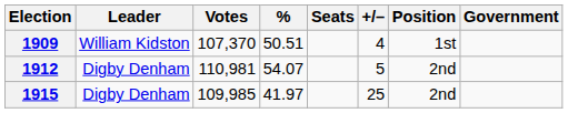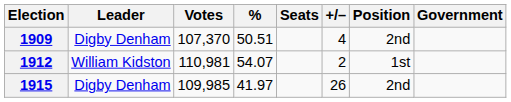1909 | Leader: William Kidston -> Digby Denham
1909 | Position: 1st -> 2nd
1912 | Leader: Digby Denham -> William Kidston
1912 | +/–: 5 -> 2
1912 | Position: 2nd -> 1st
1915 | +/–: 25 -> 26
